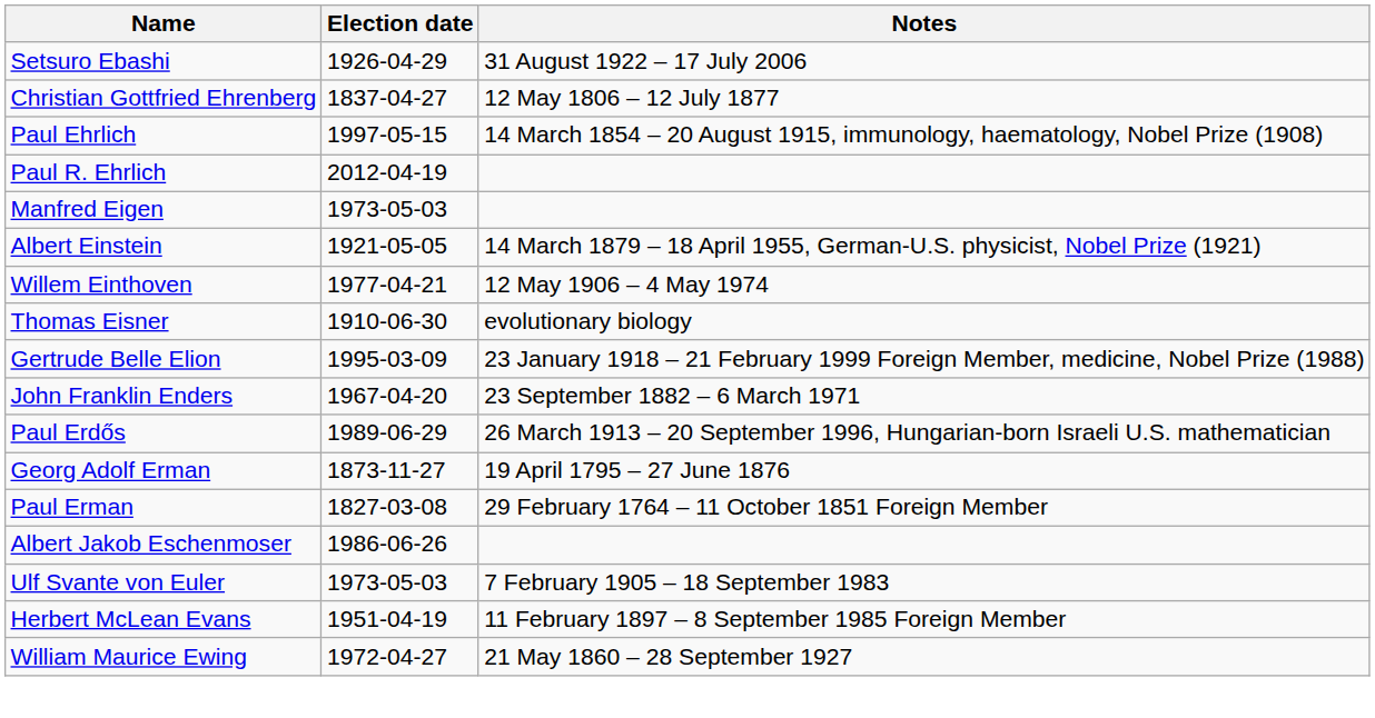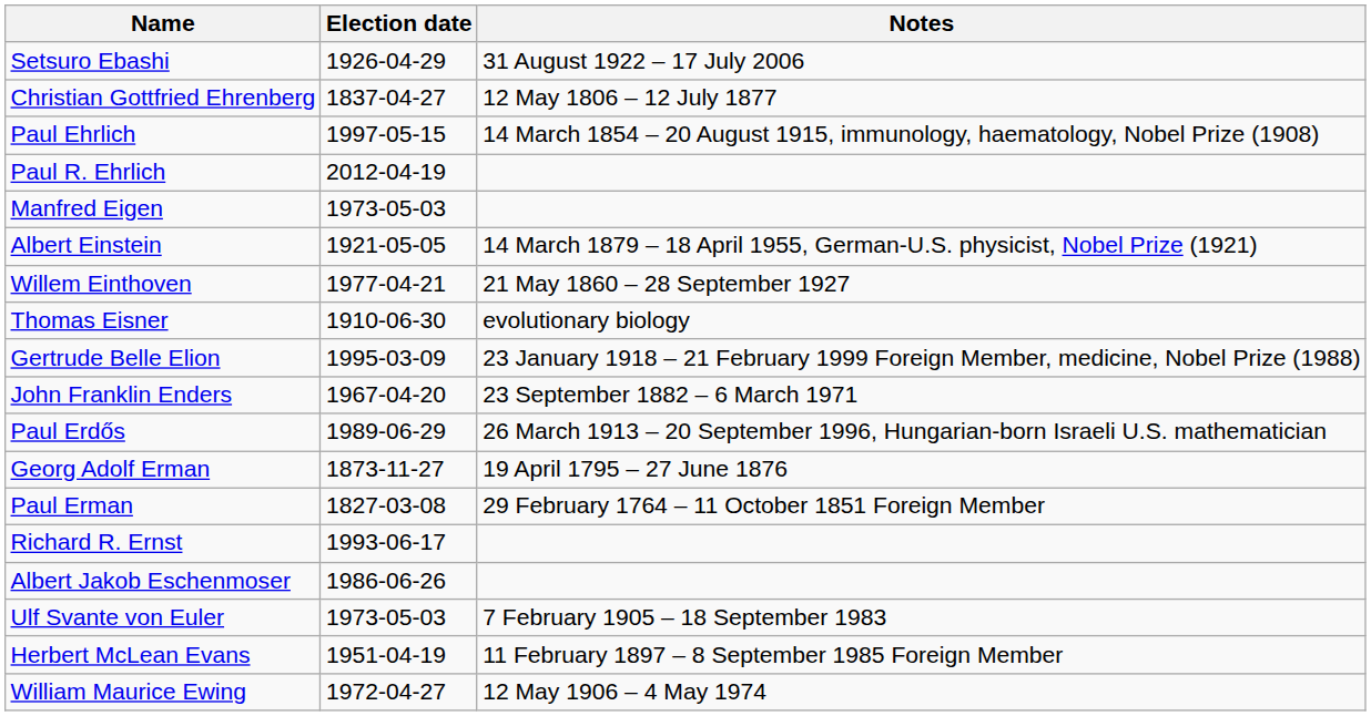Willem Einthoven | Notes: 12 May 1906 – 4 May 1974 -> 21 May 1860 – 28 September 1927
+ row: Richard R. Ernst | 1993-06-17
William Maurice Ewing | Notes: 21 May 1860 – 28 September 1927 -> 12 May 1906 – 4 May 1974
